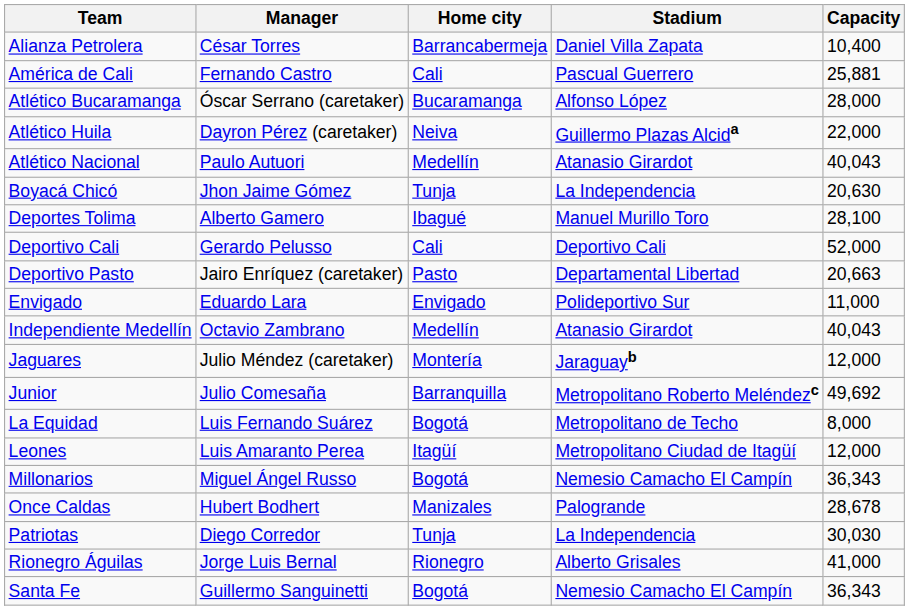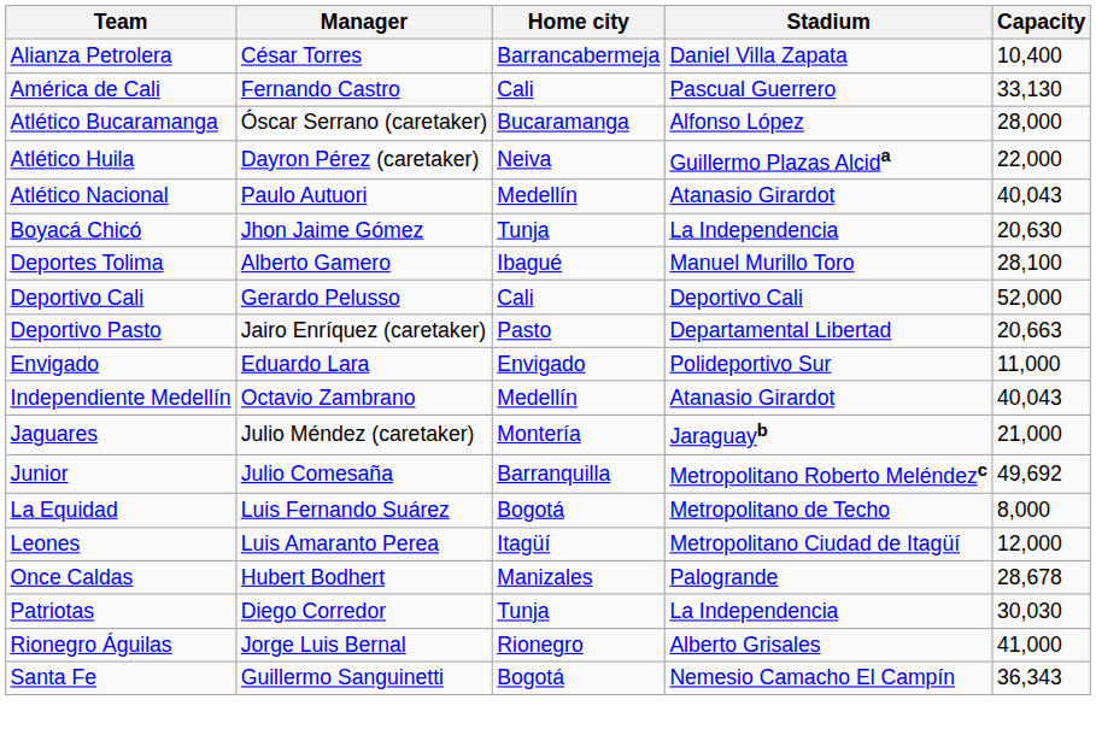América de Cali | Capacity: 25,881 -> 33,130
Jaguares | Capacity: 12,000 -> 21,000
- row: Millonarios | Miguel Ángel Russo | Bogotá | Nemesio Camacho El Campín | 36,343
